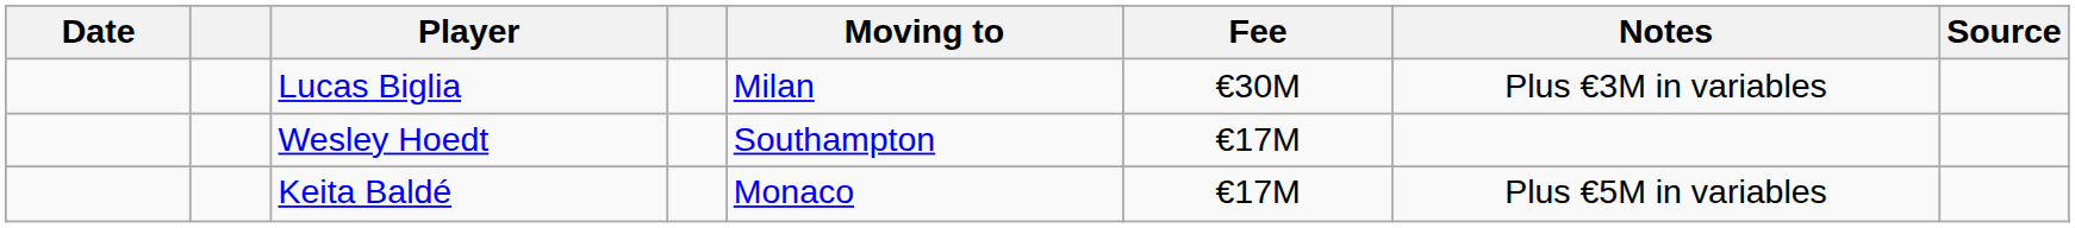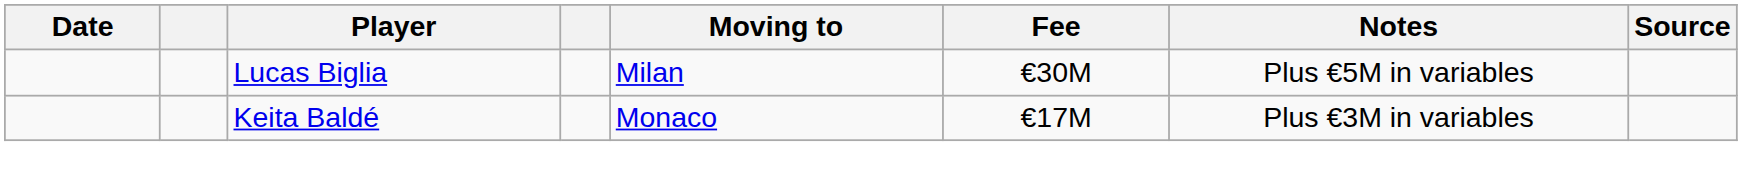Lucas Biglia | Notes: Plus €3M in variables -> Plus €5M in variables
- row: Wesley Hoedt | Southampton | €17M
Keita Baldé | Notes: Plus €5M in variables -> Plus €3M in variables
